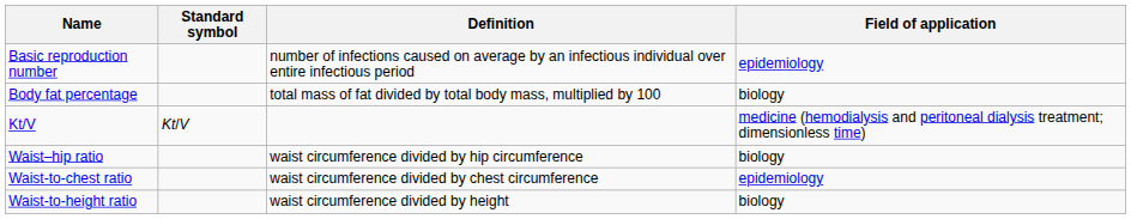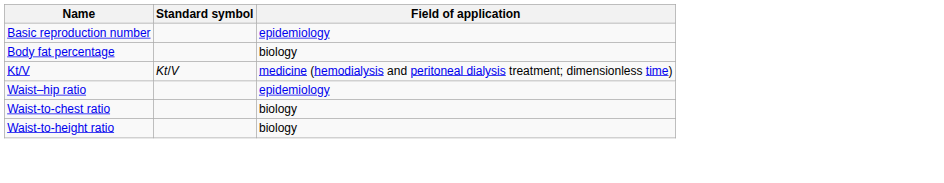- column: Definition | number of infections caused on average by an infectious individual over entire infectious period | total mass of fat divided by total body mass, multiplied by 100 | waist circumference divided by hip circumference | waist circumference divided by chest circumference | waist circumference divided by height
Waist–hip ratio | Field of application: biology -> epidemiology
Waist-to-chest ratio | Field of application: epidemiology -> biology
